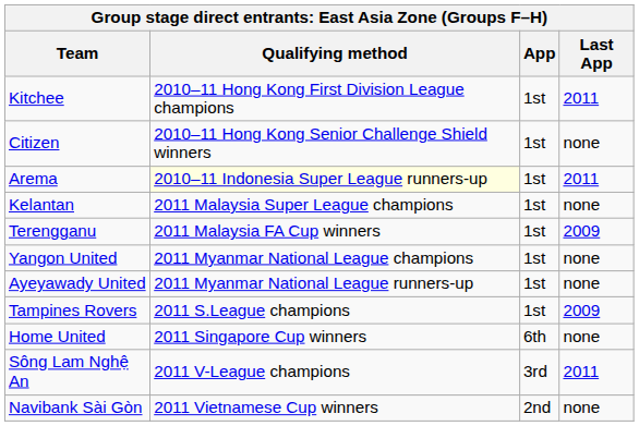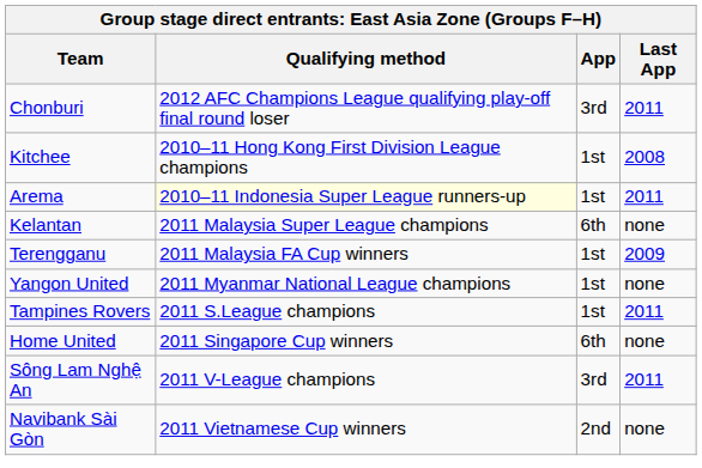+ row: Chonburi | 2012 AFC Champions League qualifying play-off final round loser | 3rd | 2011
Kitchee | Last App: 2011 -> 2008
- row: Citizen | 2010–11 Hong Kong Senior Challenge Shield winners | 1st | none
Kelantan | App: 1st -> 6th
- row: Ayeyawady United | 2011 Myanmar National League runners-up | 1st | none
Tampines Rovers | Last App: 2009 -> 2011
